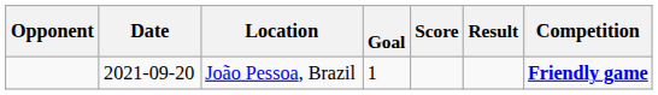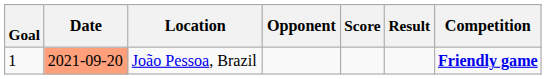columns swapped: Goal <-> Opponent
João Pessoa, Brazil | Date: no background -> lightsalmon background
